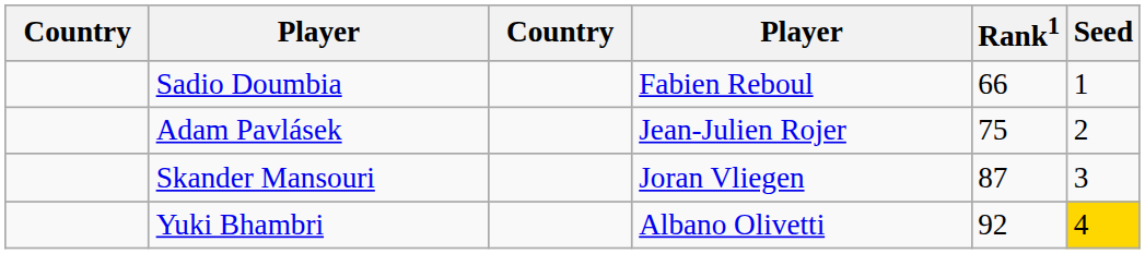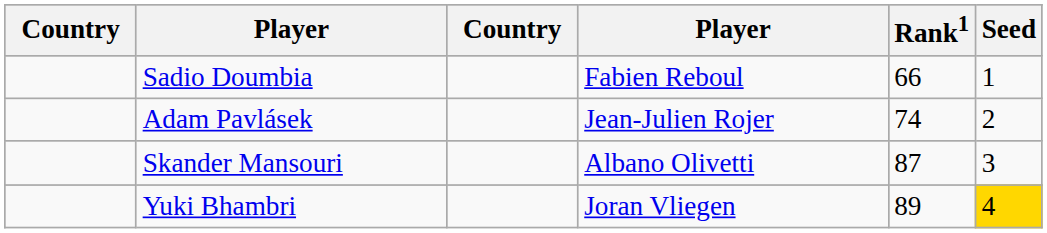Adam Pavlásek | Rank1: 75 -> 74
Skander Mansouri | column 4: Joran Vliegen -> Albano Olivetti
Yuki Bhambri | column 4: Albano Olivetti -> Joran Vliegen
Yuki Bhambri | Rank1: 92 -> 89
